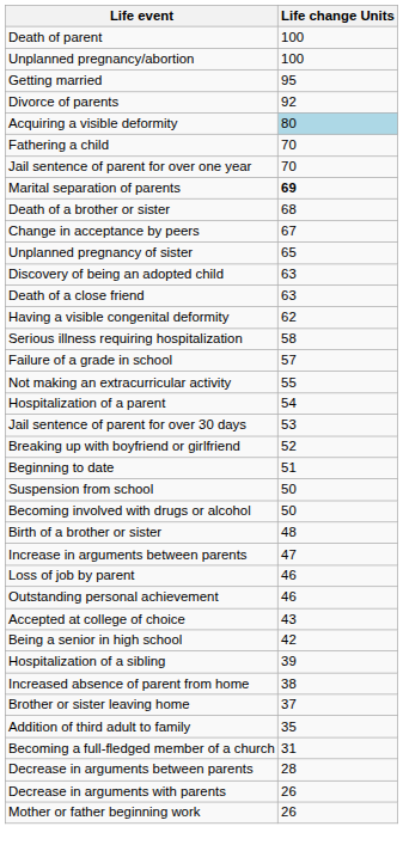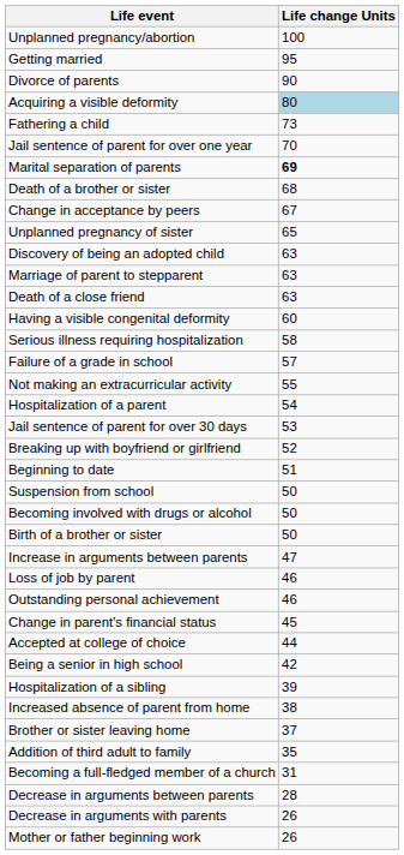- row: Death of parent | 100
Divorce of parents | Life change Units: 92 -> 90
Fathering a child | Life change Units: 70 -> 73
+ row: Marriage of parent to stepparent | 63
Having a visible congenital deformity | Life change Units: 62 -> 60
Birth of a brother or sister | Life change Units: 48 -> 50
+ row: Change in parent's financial status | 45
Accepted at college of choice | Life change Units: 43 -> 44
